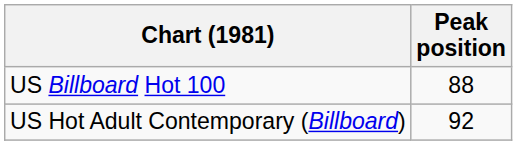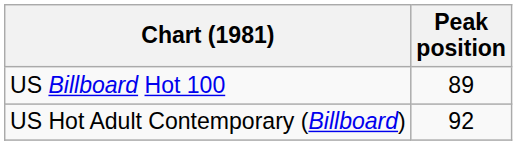US Billboard Hot 100 | Peak position: 88 -> 89
